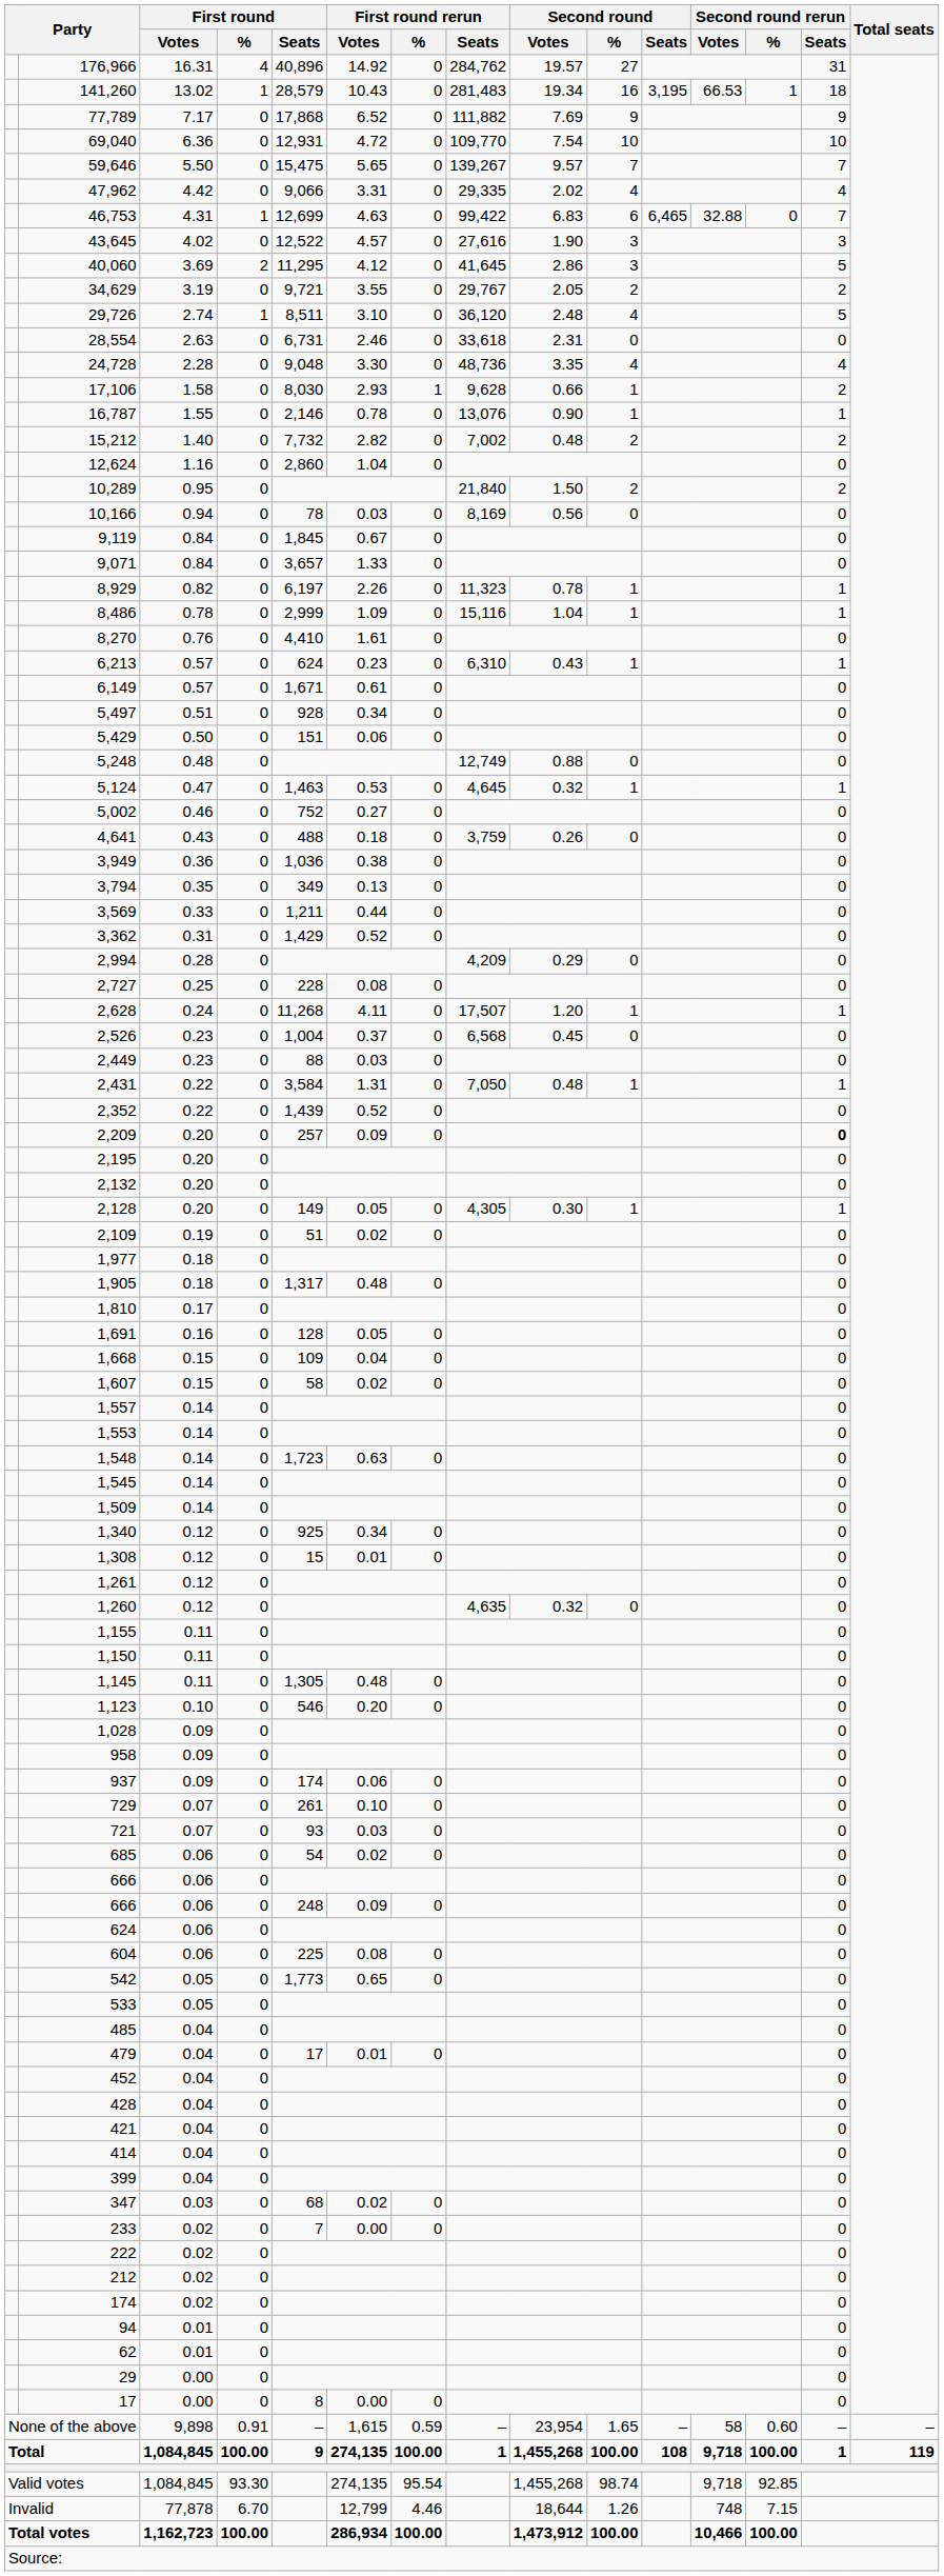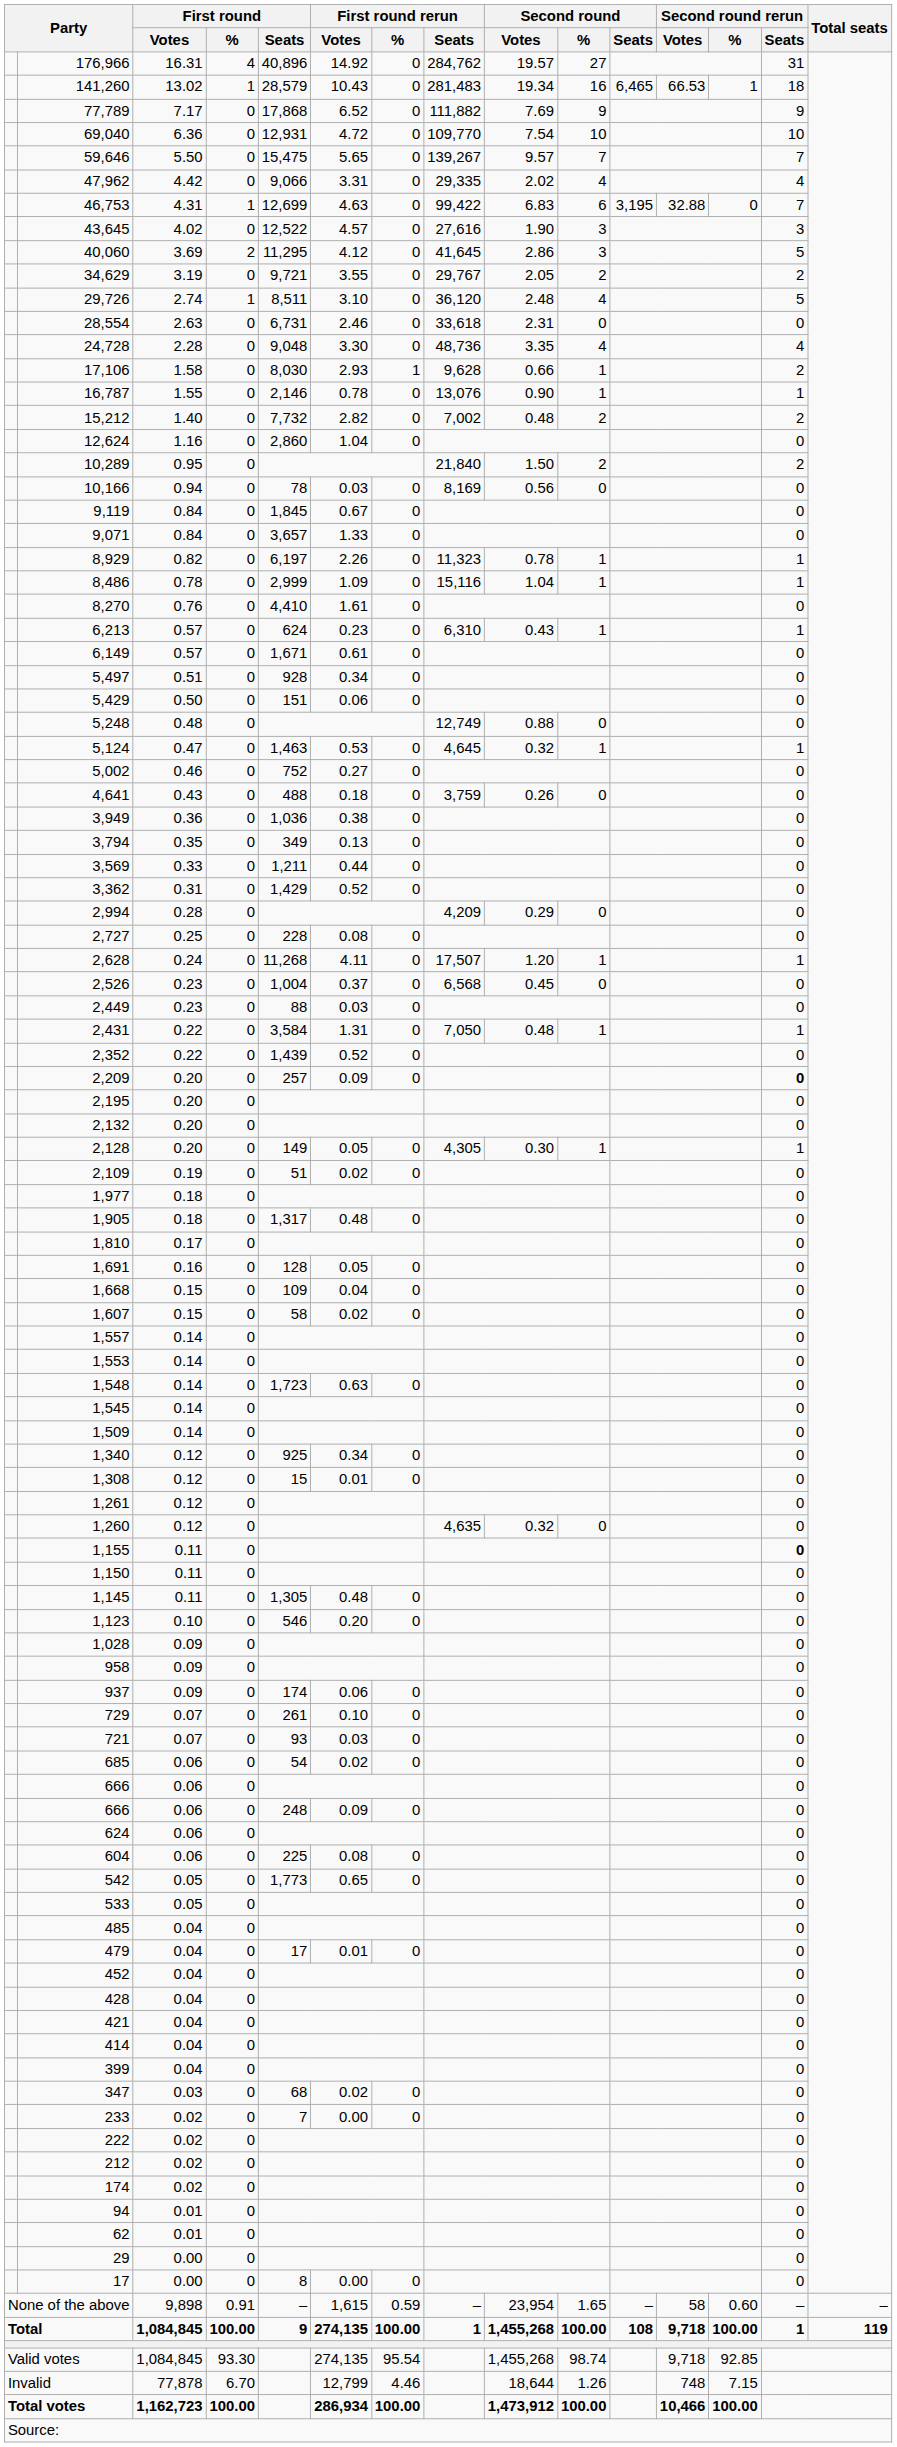141,260 | Second round / Seats: 3,195 -> 6,465
46,753 | Second round / Seats: 6,465 -> 3,195
1,155 | Second round rerun / Seats: normal -> bold
